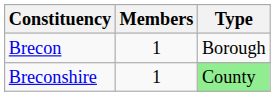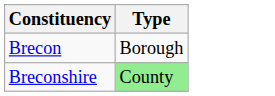- column: Members | 1 | 1
